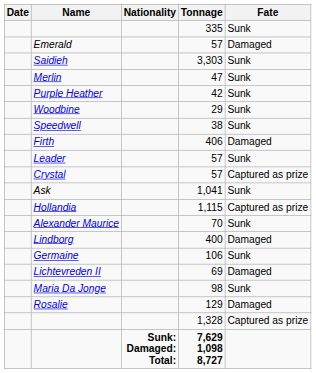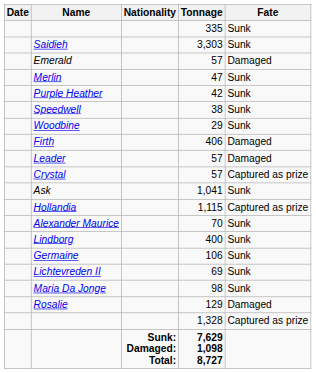rows swapped: Saidieh <-> Emerald
rows swapped: Speedwell <-> Woodbine
Leader | Fate: Sunk -> Damaged
Lindborg | Fate: Damaged -> Sunk
Lichtevreden II | Fate: Damaged -> Sunk
